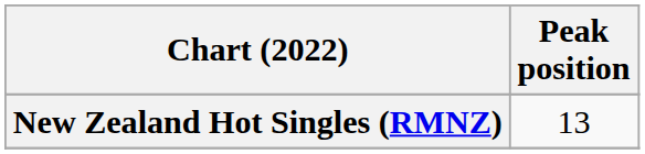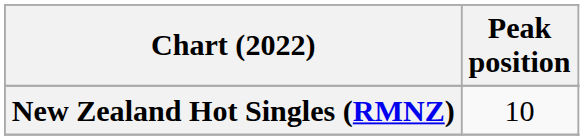New Zealand Hot Singles (RMNZ) | Peak position: 13 -> 10
